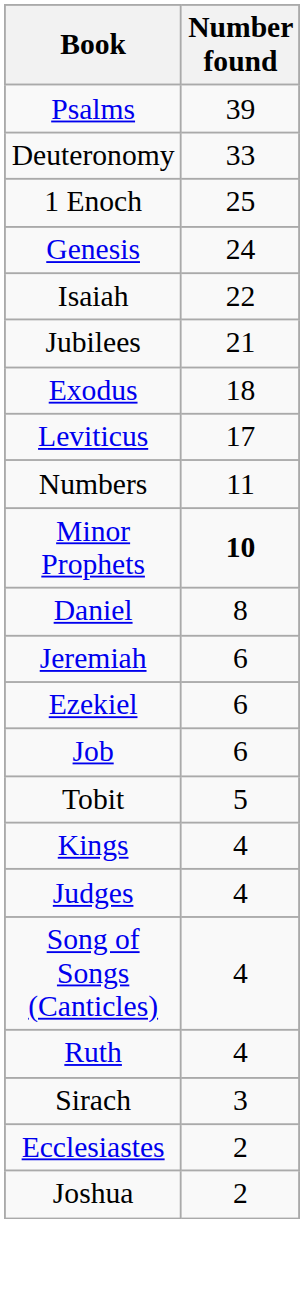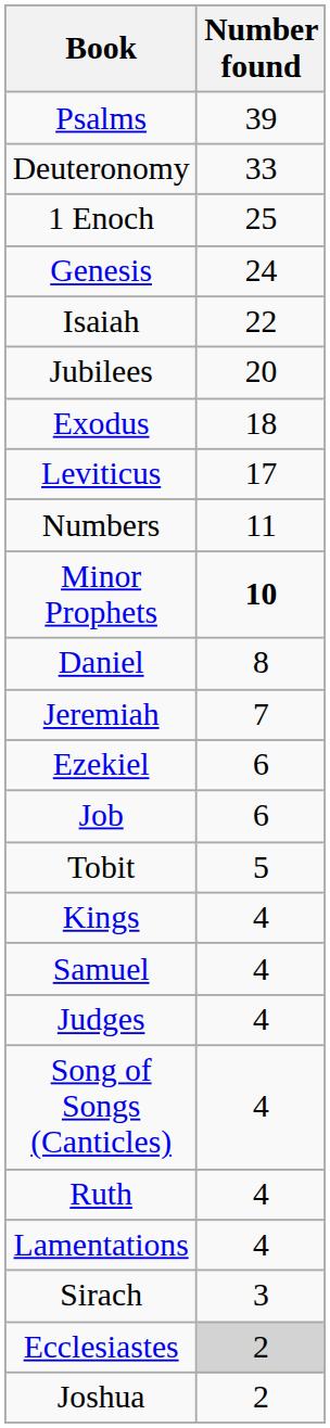Jubilees | Number found: 21 -> 20
Jeremiah | Number found: 6 -> 7
+ row: Samuel | 4
+ row: Lamentations | 4
Ecclesiastes | Number found: no background -> lightgrey background
